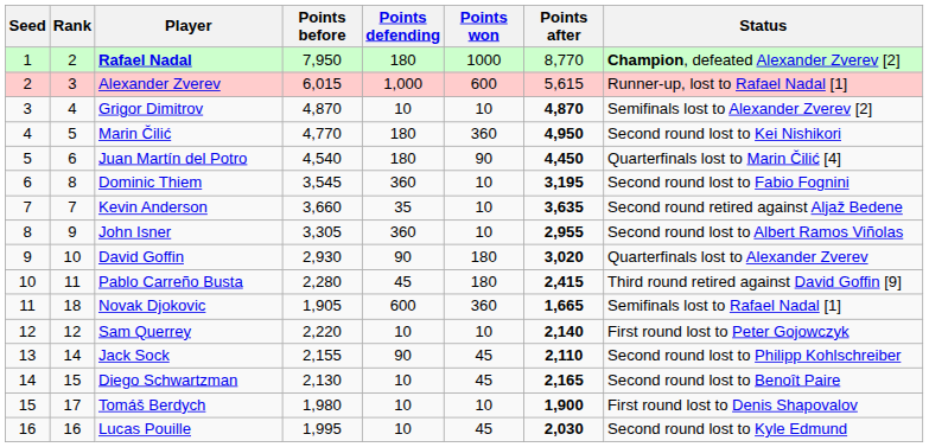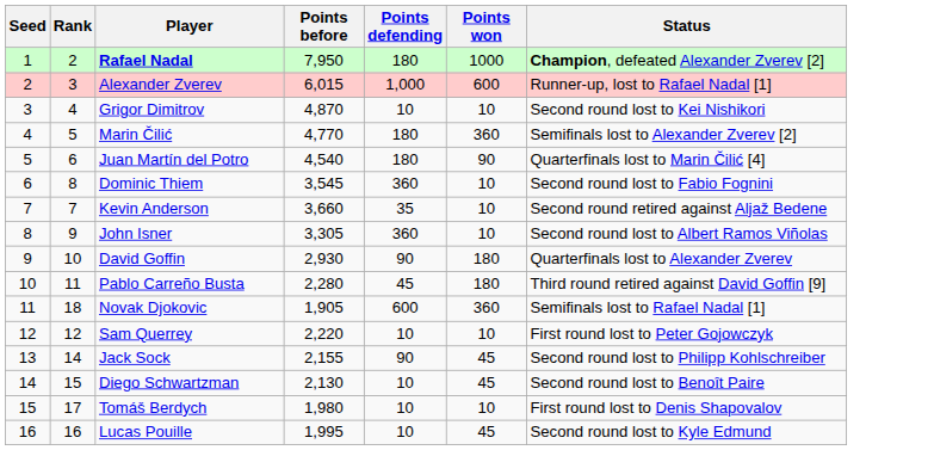- column: Points after | 8,770 | 5,615 | 4,870 | 4,950 | 4,450 | 3,195 | 3,635 | 2,955 | 3,020 | 2,415 | 1,665 | 2,140 | 2,110 | 2,165 | 1,900 | 2,030
Grigor Dimitrov | Status: Semifinals lost to Alexander Zverev [2] -> Second round lost to Kei Nishikori
Marin Čilić | Status: Second round lost to Kei Nishikori -> Semifinals lost to Alexander Zverev [2]
